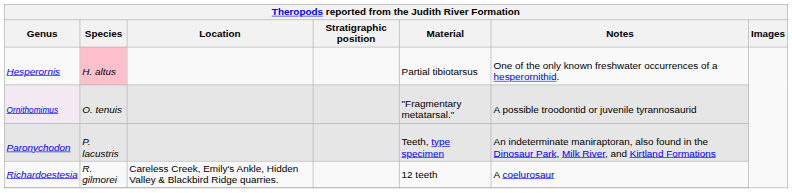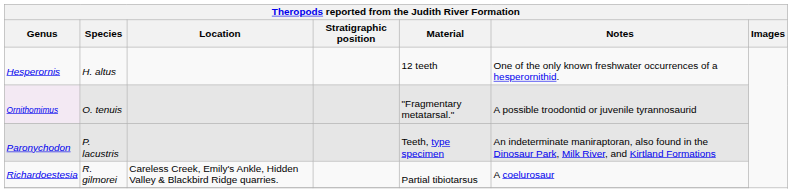Hesperornis | Species: pink background -> no background
Hesperornis | Material: Partial tibiotarsus -> 12 teeth
Richardoestesia | Material: 12 teeth -> Partial tibiotarsus
